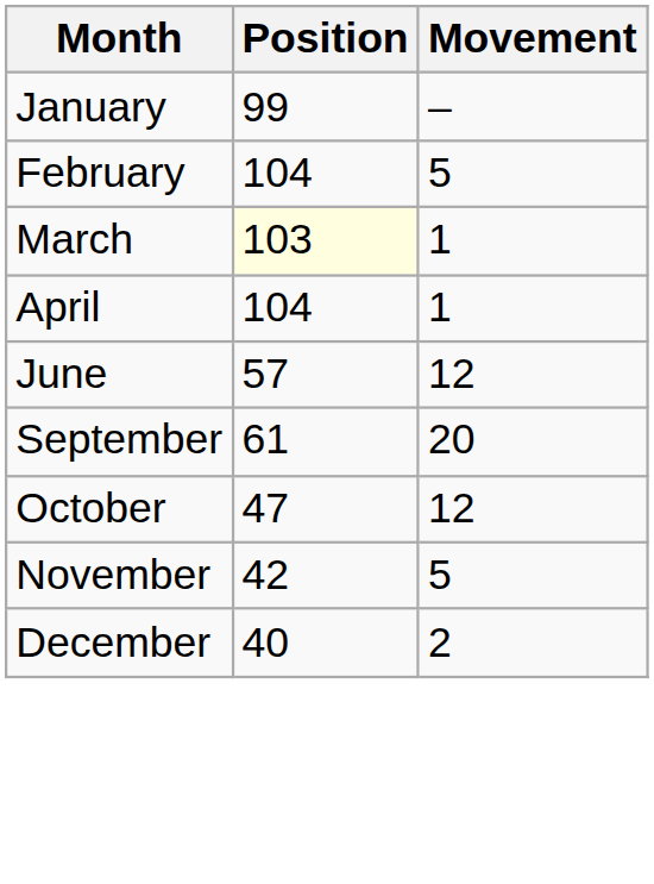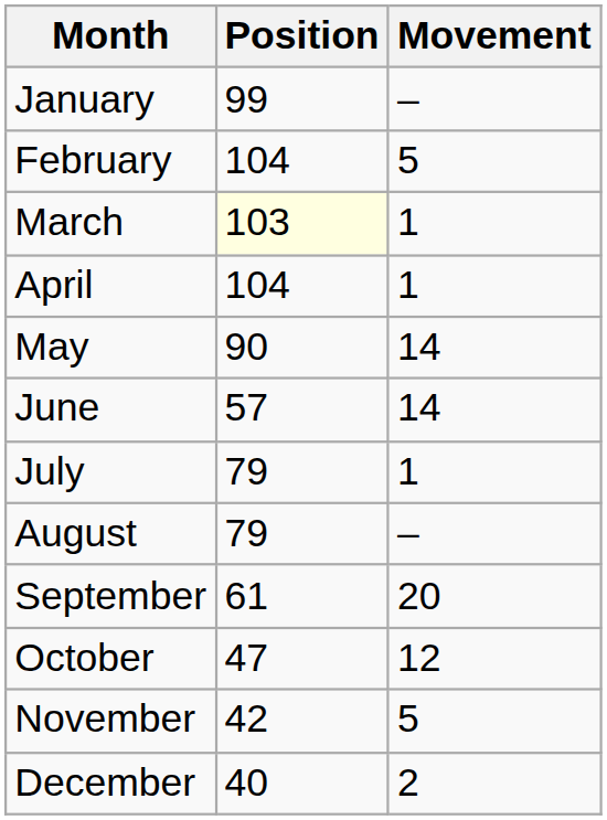+ row: May | 90 | 14
June | Movement: 12 -> 14
+ row: July | 79 | 1
+ row: August | 79 | –
